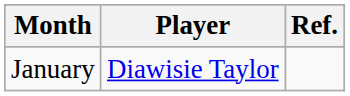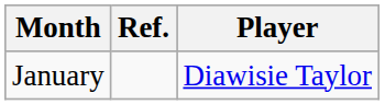columns swapped: Player <-> Ref.
